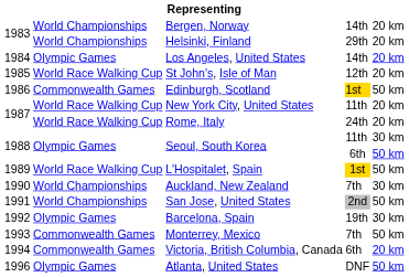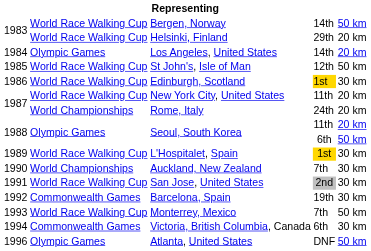Bergen, Norway | column 2: World Championships -> World Race Walking Cup
Bergen, Norway | column 5: 20 km -> 50 km
Helsinki, Finland | column 2: World Championships -> World Race Walking Cup
St John's, Isle of Man | column 5: 20 km -> 50 km
Edinburgh, Scotland | column 2: Commonwealth Games -> World Race Walking Cup
Edinburgh, Scotland | column 5: 50 km -> 30 km
Rome, Italy | column 2: World Race Walking Cup -> World Championships
Seoul, South Korea / 11th | column 5: 30 km -> 20 km
L'Hospitalet, Spain | column 5: 50 km -> 30 km
San Jose, United States | column 2: World Championships -> World Race Walking Cup
San Jose, United States | column 5: 50 km -> 30 km
Barcelona, Spain | column 2: Olympic Games -> Commonwealth Games
Monterrey, Mexico | column 2: Commonwealth Games -> World Race Walking Cup
Victoria, British Columbia, Canada | column 5: 20 km -> 30 km
